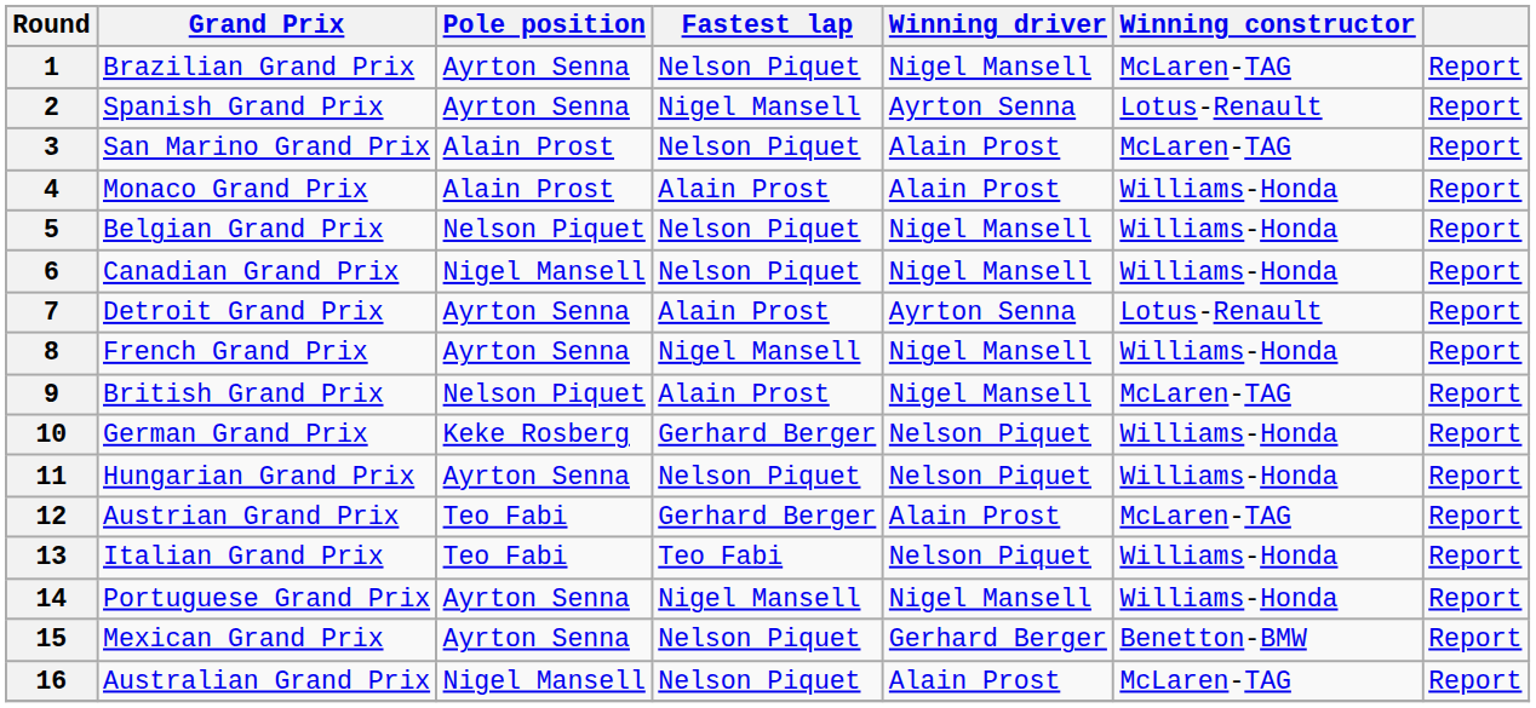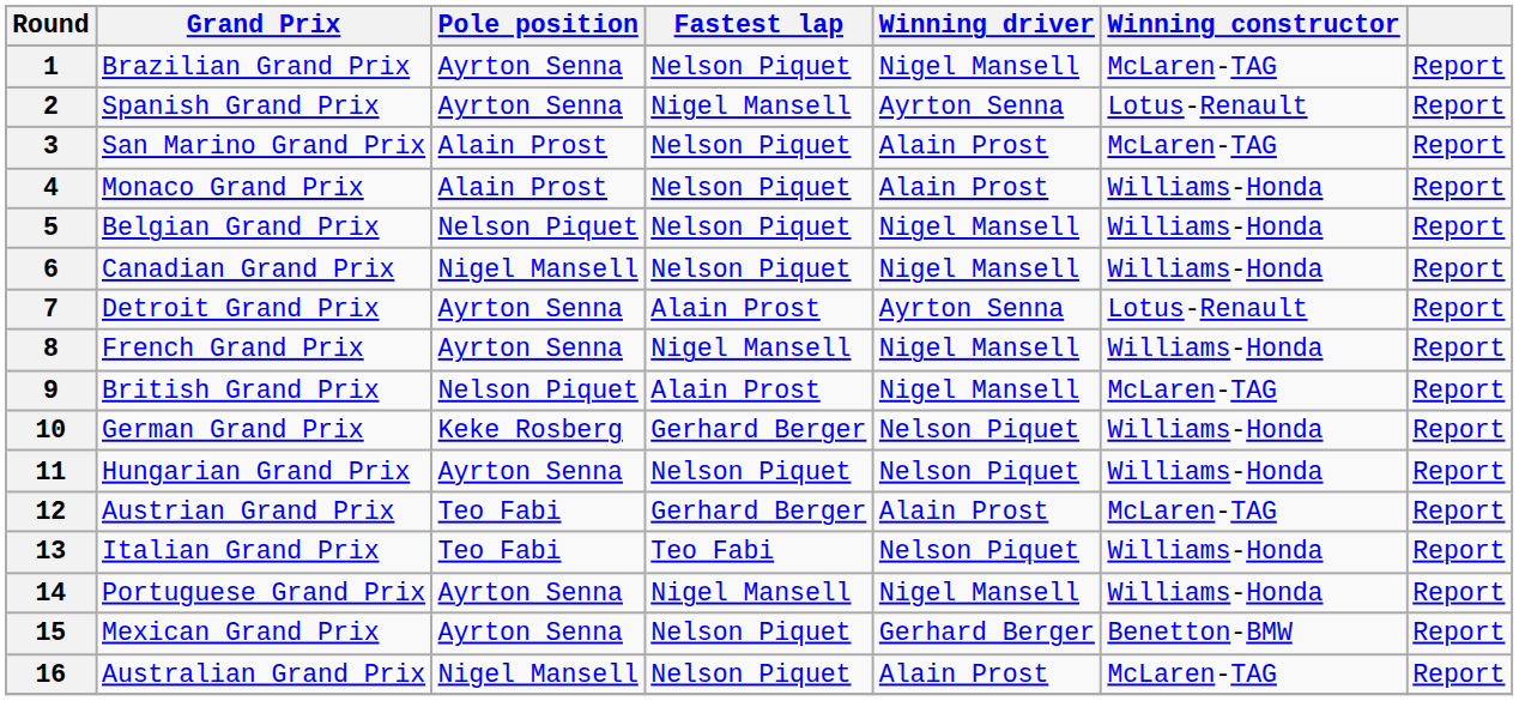4 | Fastest lap: Alain Prost -> Nelson Piquet
